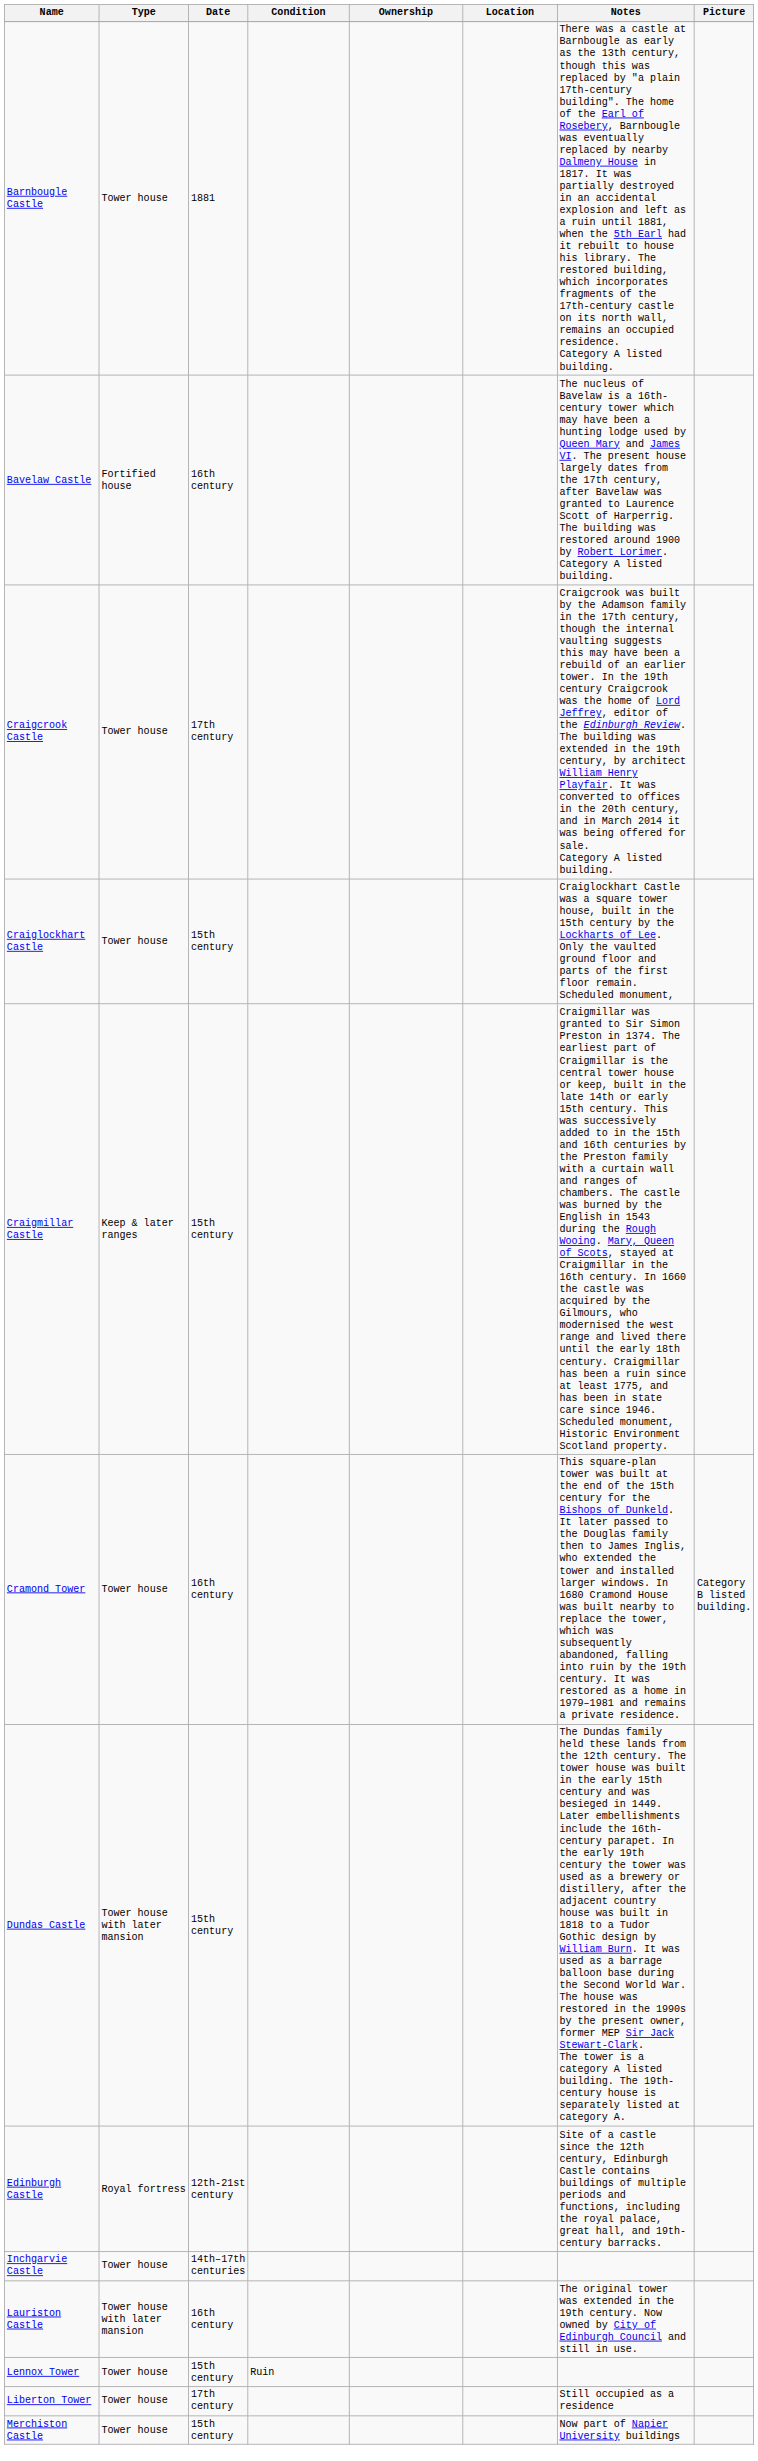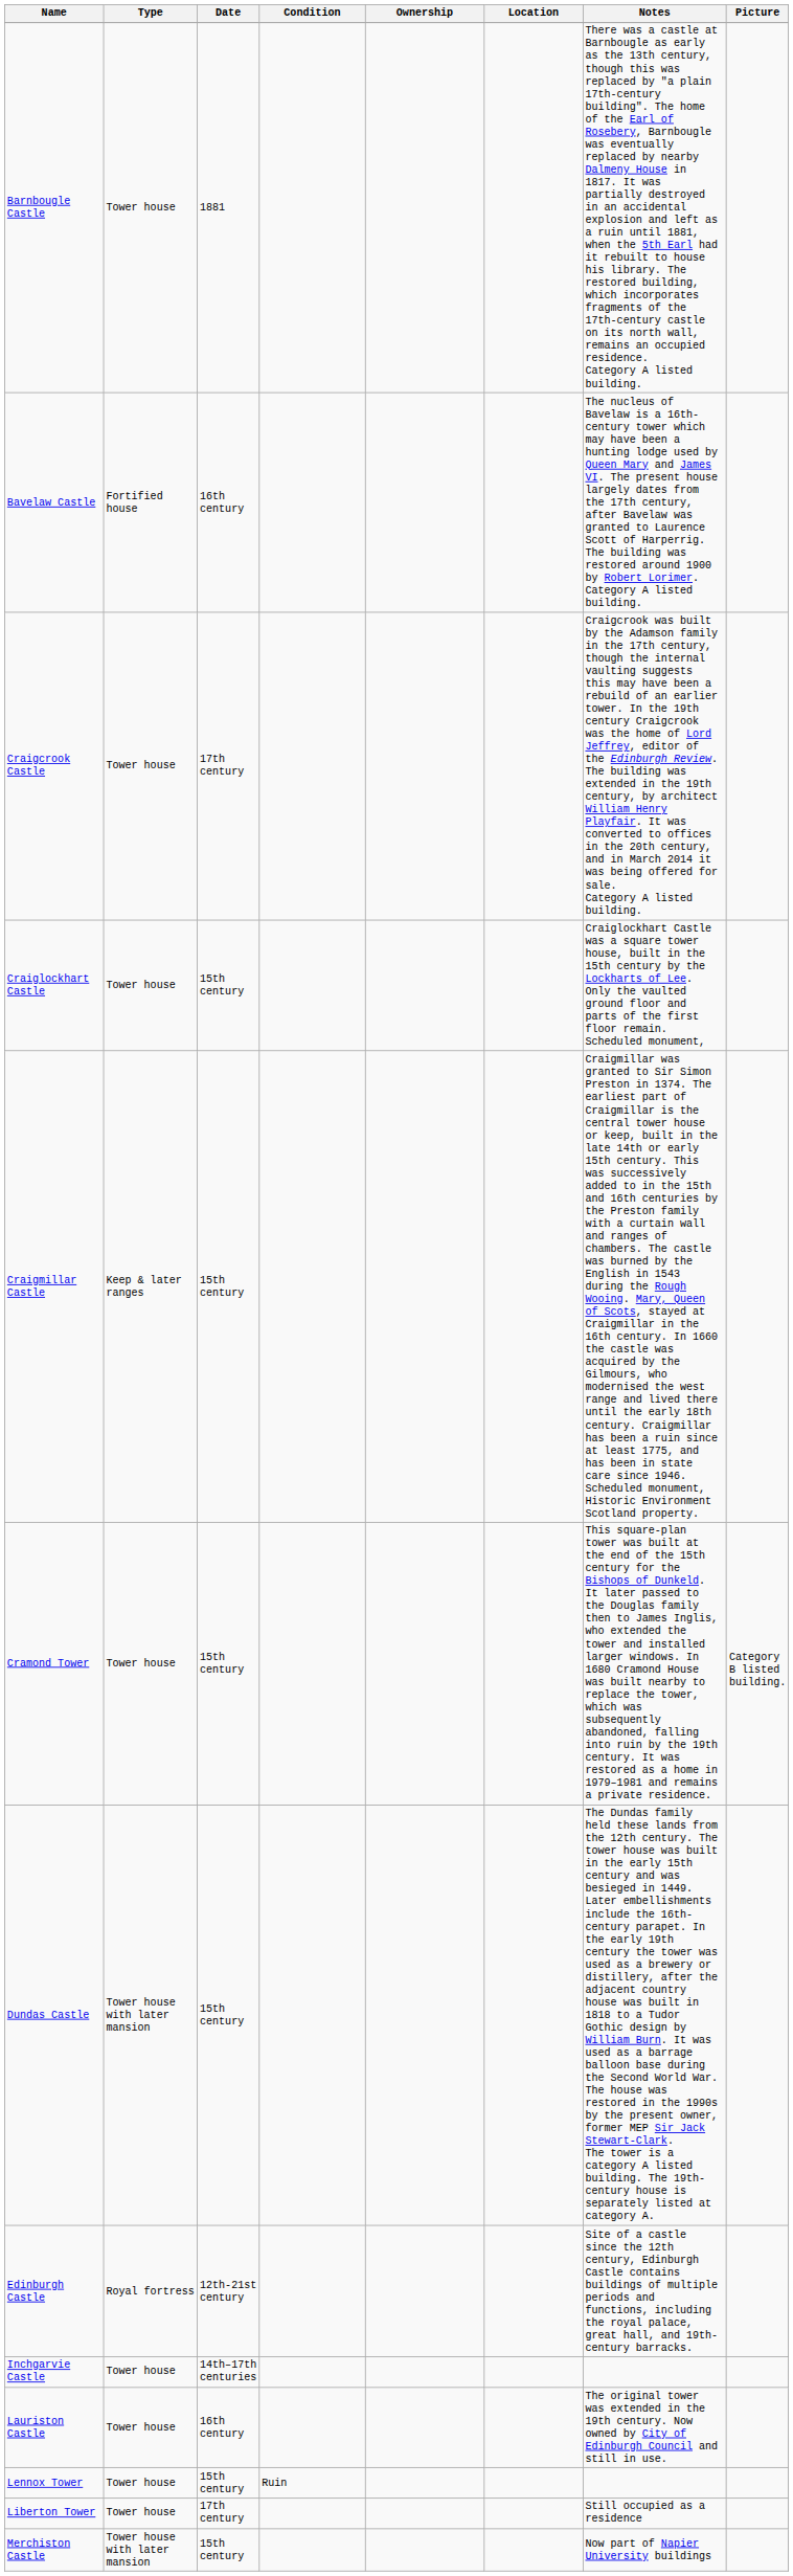Cramond Tower | Date: 16th century -> 15th century
Lauriston Castle | Type: Tower house with later mansion -> Tower house
Merchiston Castle | Type: Tower house -> Tower house with later mansion
